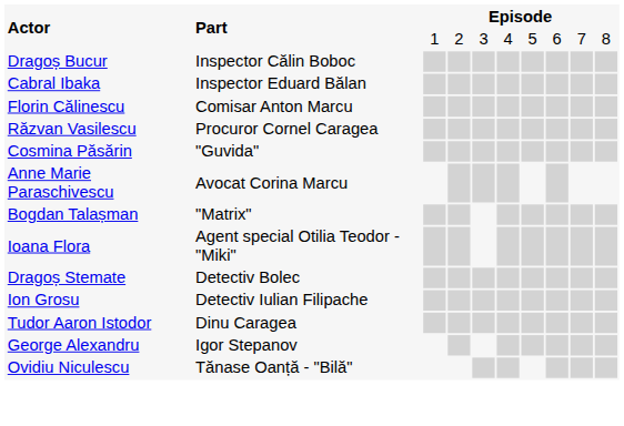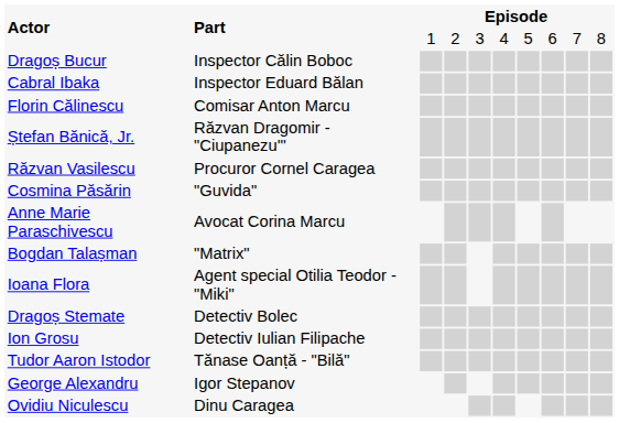+ row: Ștefan Bănică, Jr. | Răzvan Dragomir - "Ciupanezu'"
Tudor Aaron Istodor | Part: Dinu Caragea -> Tănase Oanță - "Bilă"
Ovidiu Niculescu | Part: Tănase Oanță - "Bilă" -> Dinu Caragea
